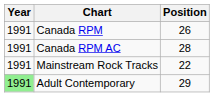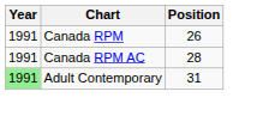- row: 1991 | Mainstream Rock Tracks | 22
Adult Contemporary | Position: 29 -> 31
